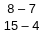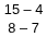rows swapped: 8 – 7 <-> 15 – 4
